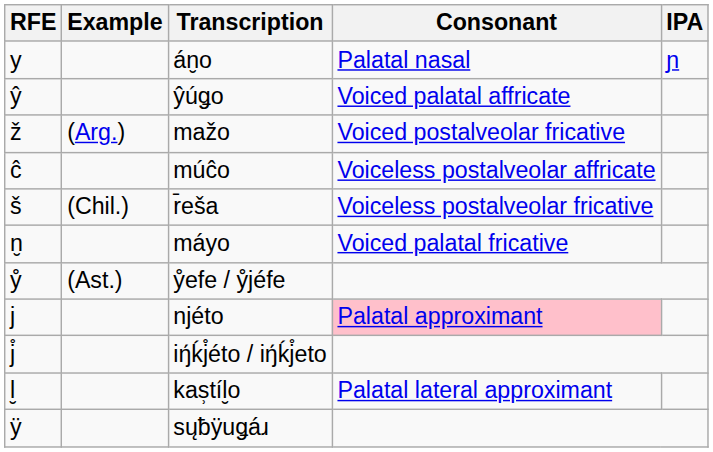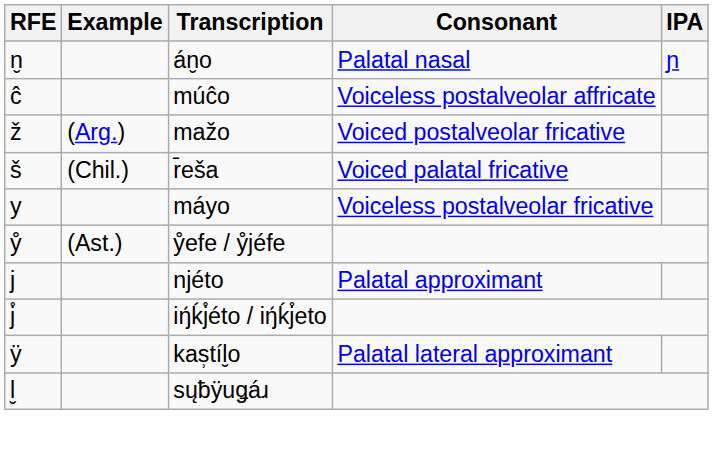án̮o | RFE: y -> n̮
- row: ŷ | ŷúǥo | Voiced palatal affricate
rows swapped: múĉo <-> mažo
r̄eša | Consonant: Voiceless postalveolar fricative -> Voiced palatal fricative
máyo | RFE: n̮ -> y
máyo | Consonant: Voiced palatal fricative -> Voiceless postalveolar fricative
njéto | Consonant: pink background -> no background
kas̹tíl̮o | RFE: l̮ -> ÿ
sųƀÿuǥáɹ | RFE: ÿ -> l̮
